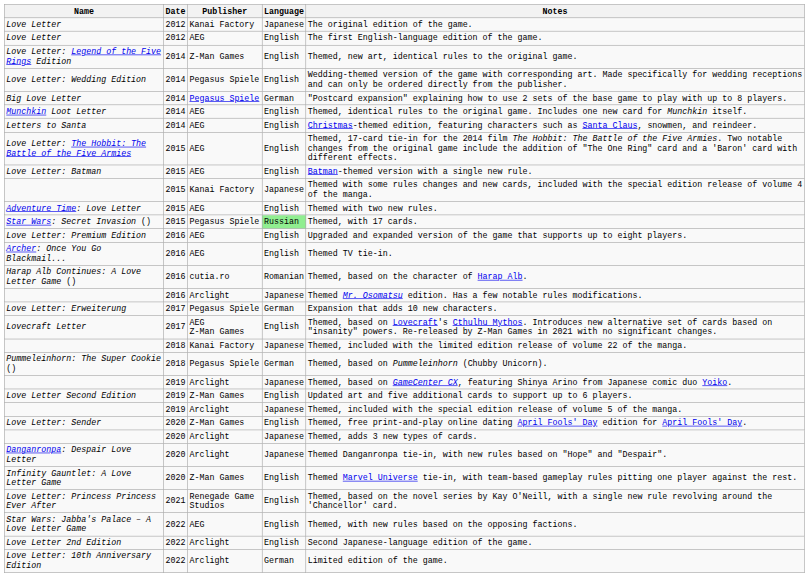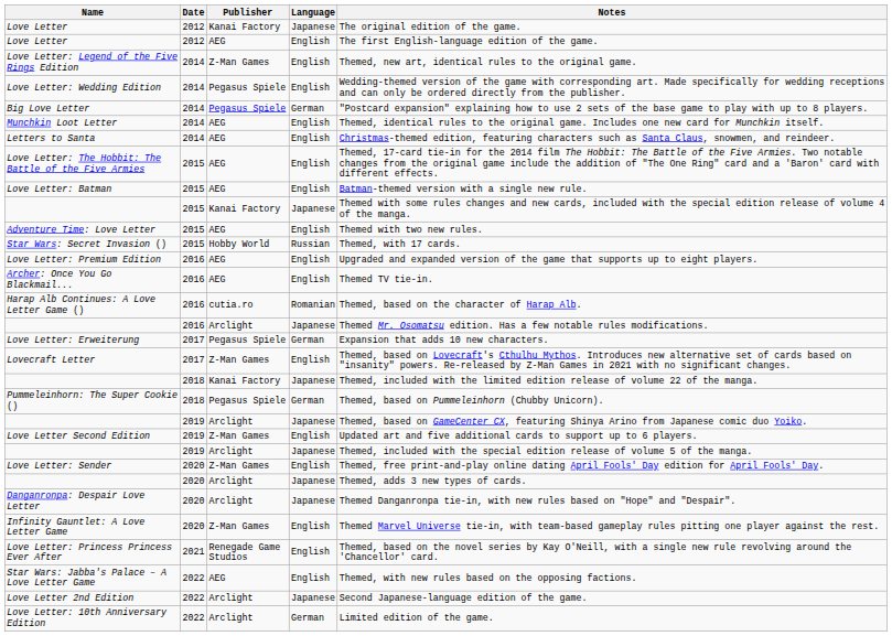Star Wars: Secret Invasion () | Publisher: Pegasus Spiele -> Hobby World
Star Wars: Secret Invasion () | Language: lightgreen background -> no background
Lovecraft Letter | Publisher: AEG Z-Man Games -> Z-Man Games
Love Letter 2nd Edition | Language: English -> Japanese
